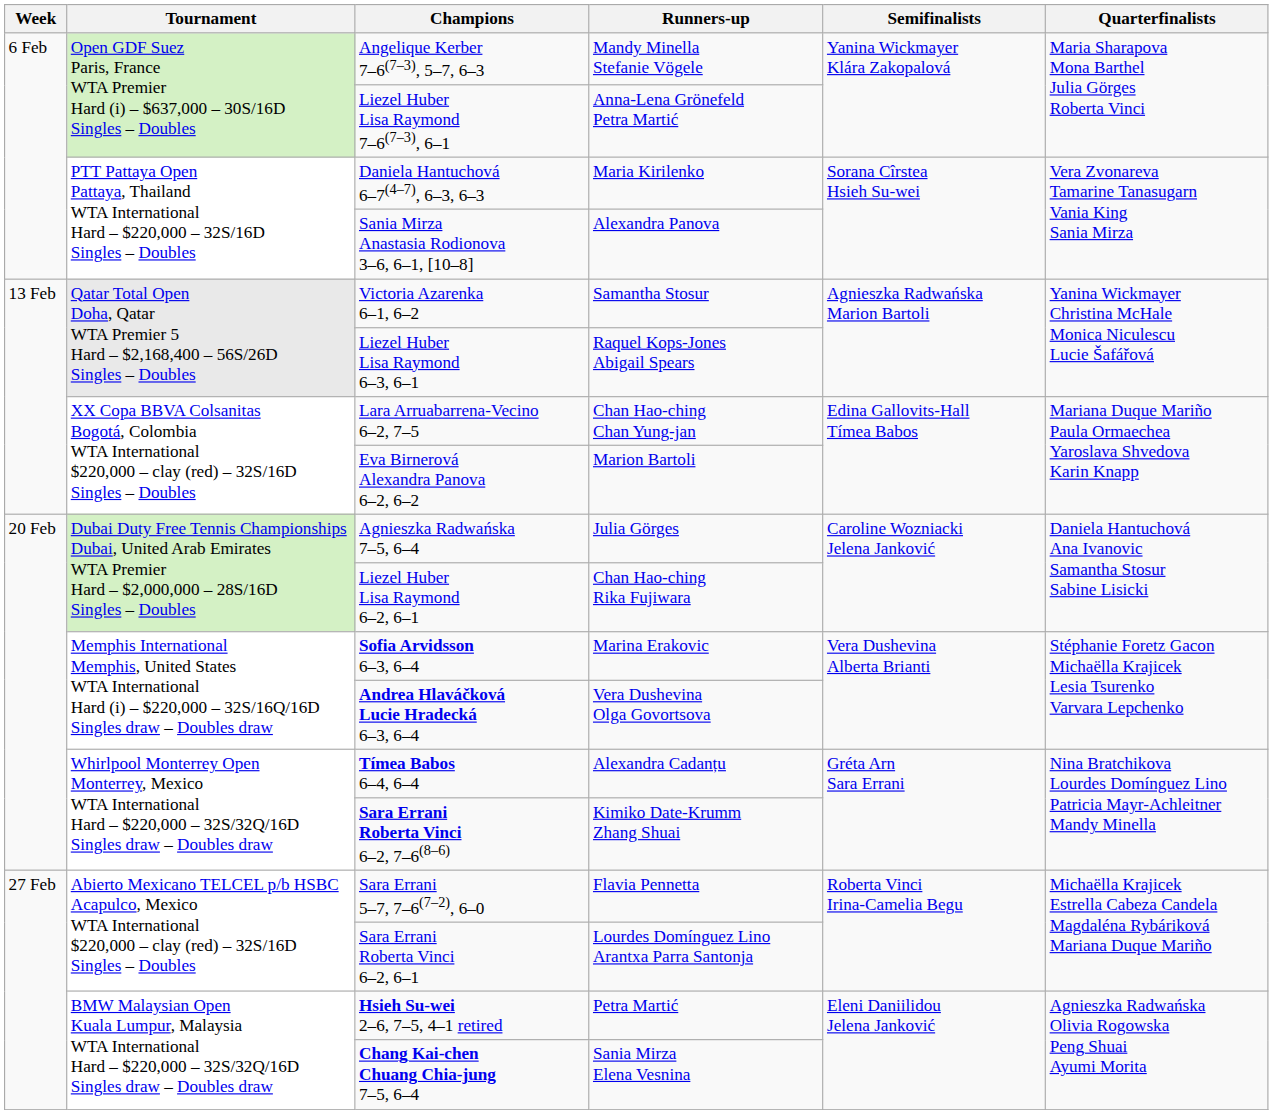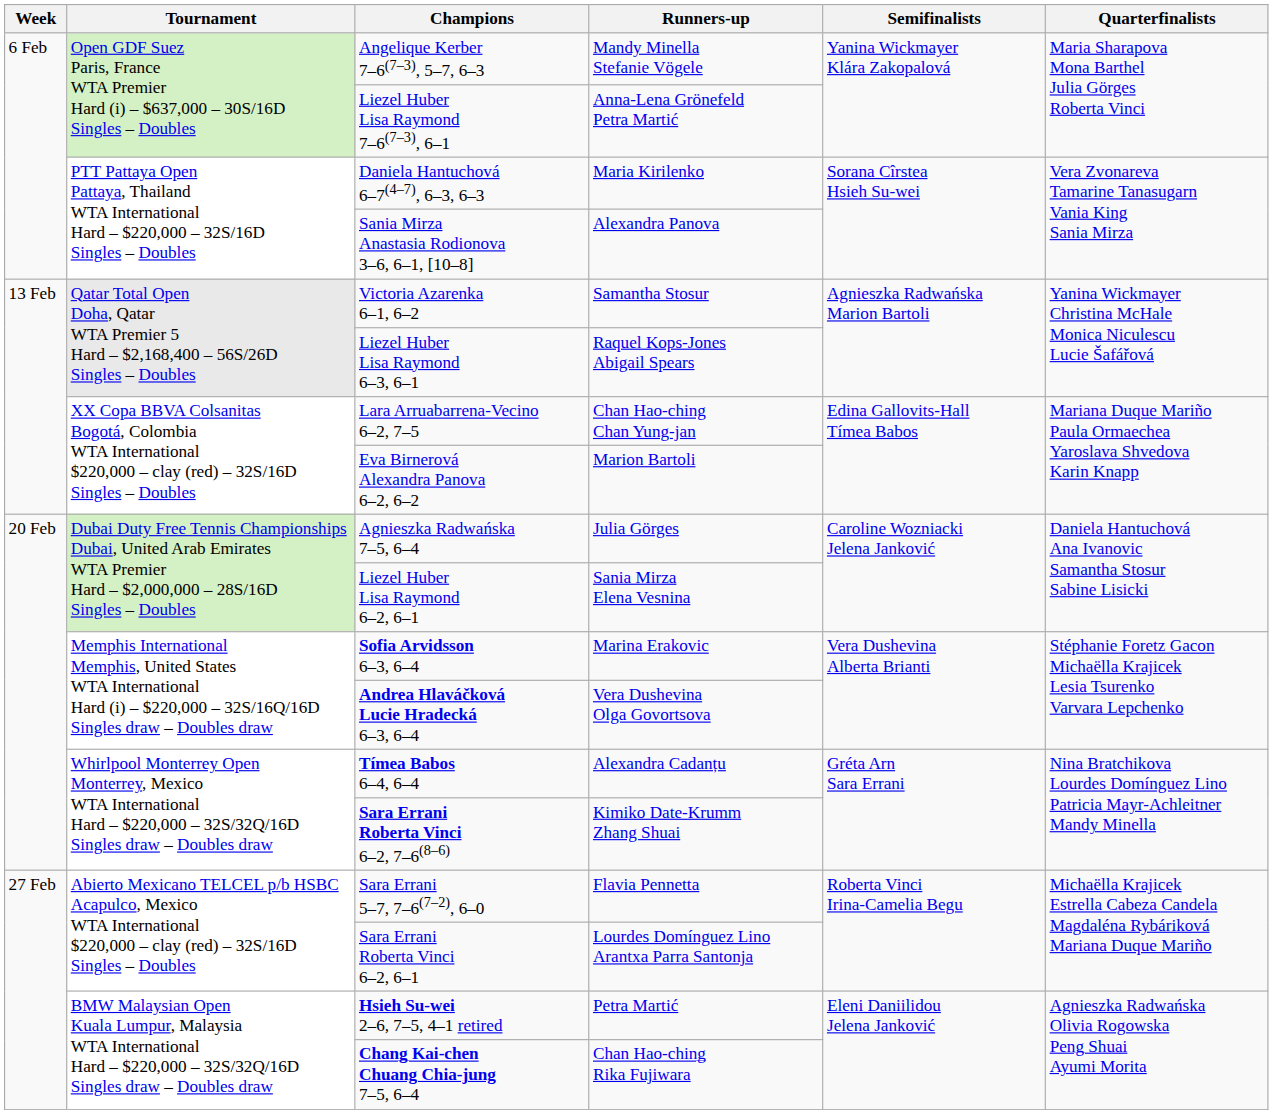Liezel Huber Lisa Raymond 6–2, 6–1 | Runners-up: Chan Hao-ching Rika Fujiwara -> Sania Mirza Elena Vesnina
Chang Kai-chen Chuang Chia-jung 7–5, 6–4 | Runners-up: Sania Mirza Elena Vesnina -> Chan Hao-ching Rika Fujiwara
